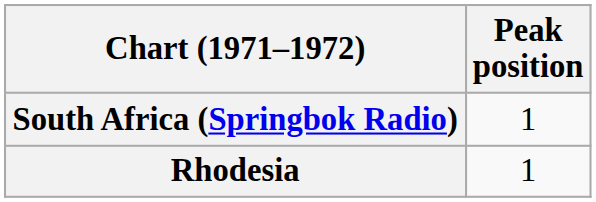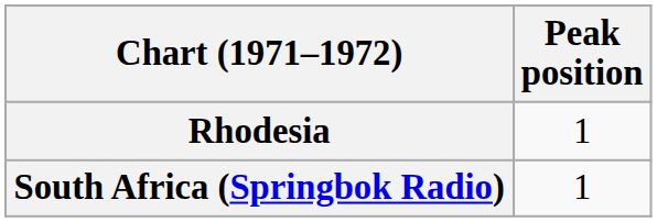rows swapped: Rhodesia <-> South Africa (Springbok Radio)
